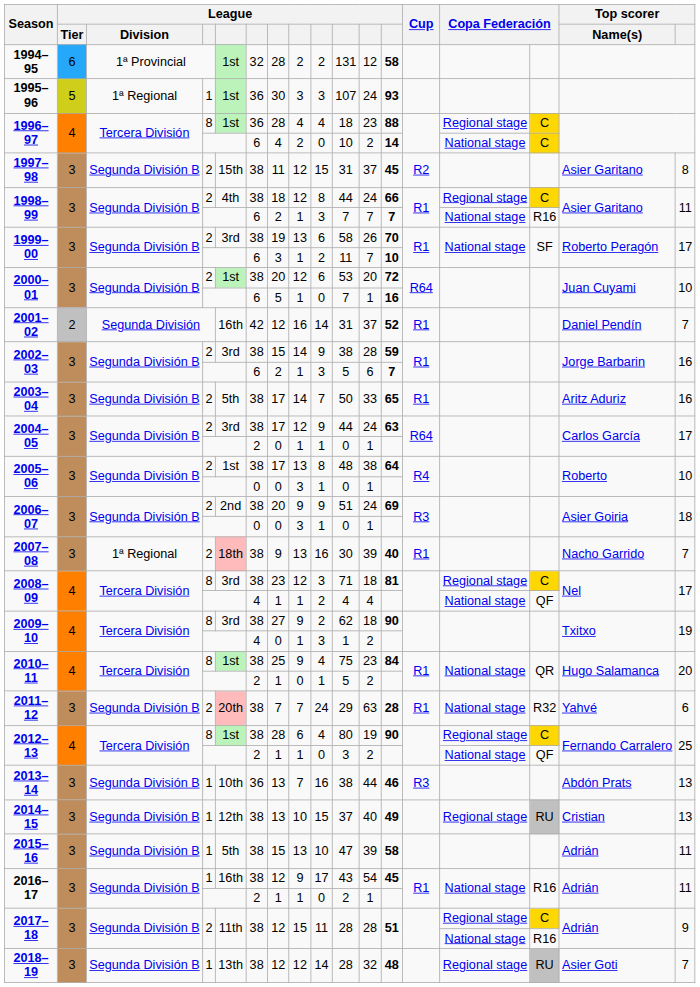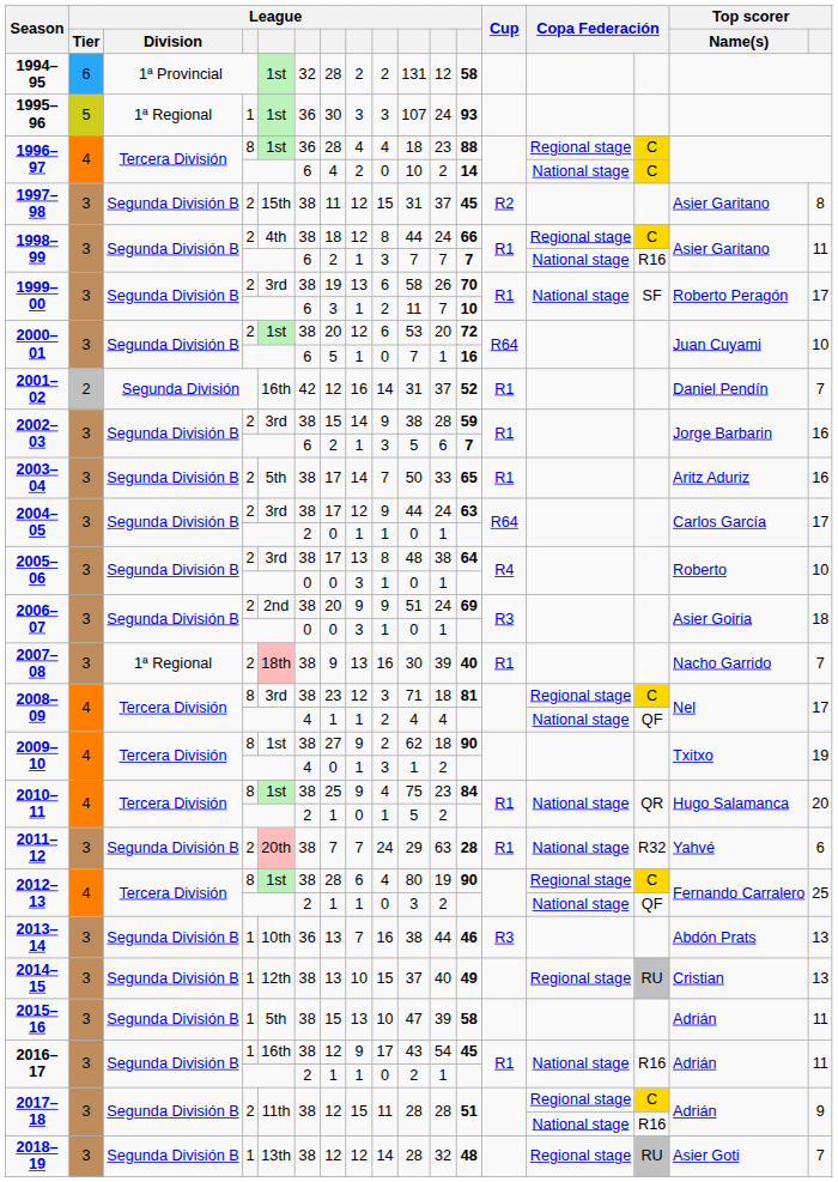2005–06 / 2 | column 5: 1st -> 3rd
2009–10 / 8 | column 5: 3rd -> 1st
